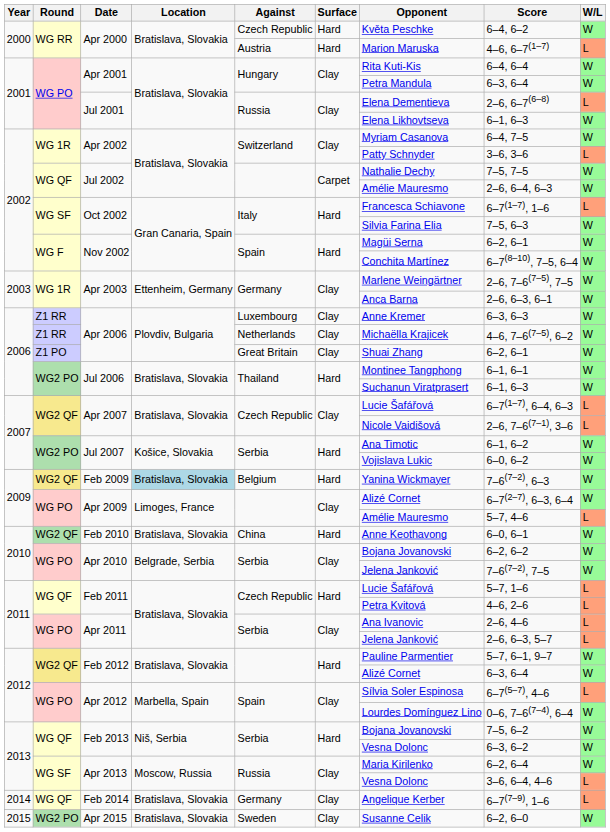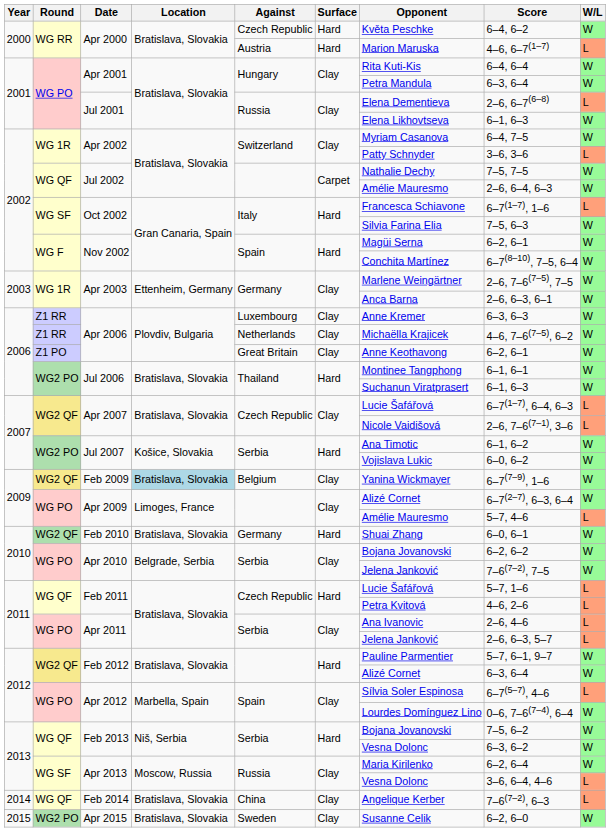Z1 PO / Apr 2006 | Opponent: Shuai Zhang -> Anne Keothavong
Feb 2009 | Surface: Hard -> Clay
Feb 2009 | Score: 7–6(7–2), 6–3 -> 6–7(7–9), 1–6
Feb 2010 | Against: China -> Germany
Feb 2010 | Opponent: Anne Keothavong -> Shuai Zhang
Feb 2014 | Against: Germany -> China
Feb 2014 | Score: 6–7(7–9), 1–6 -> 7–6(7–2), 6–3
